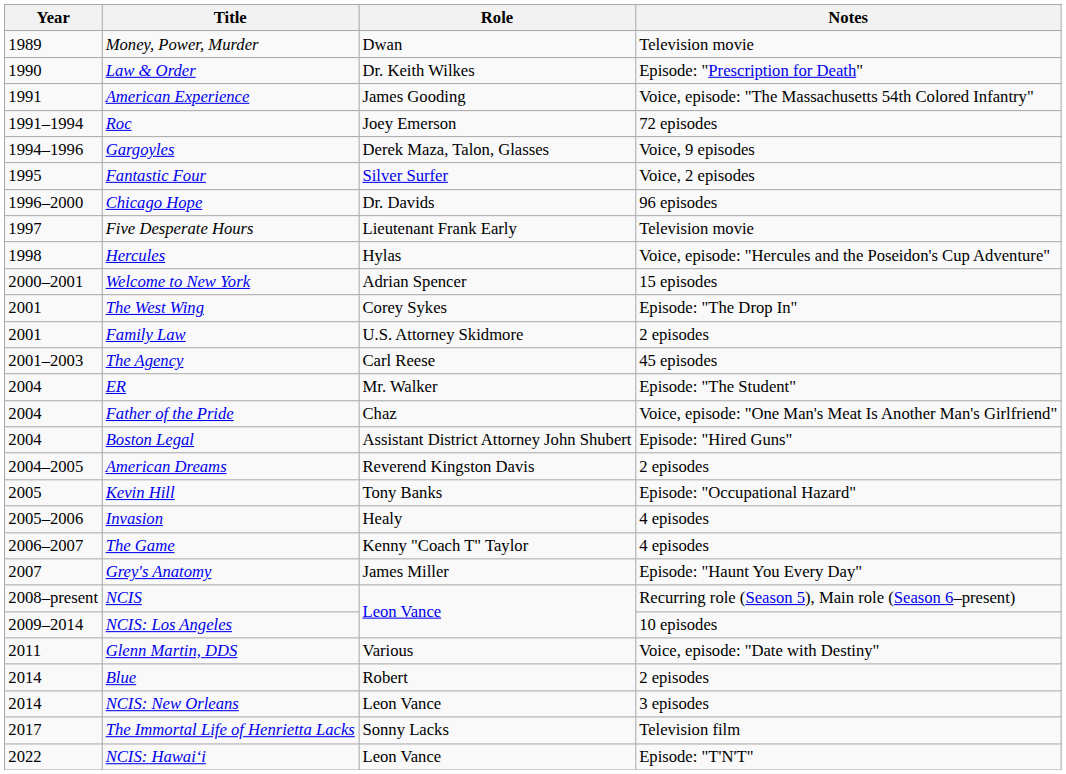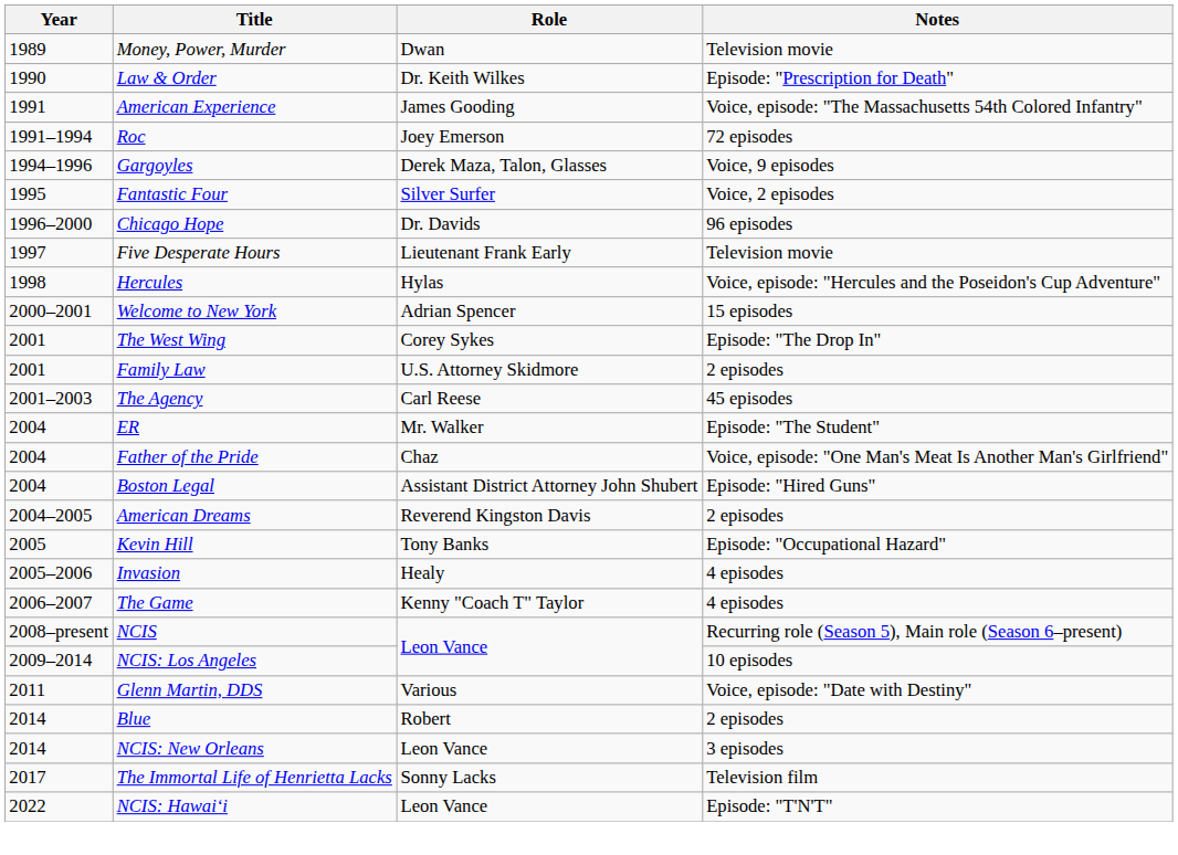- row: 2007 | Grey's Anatomy | James Miller | Episode: "Haunt You Every Day"
